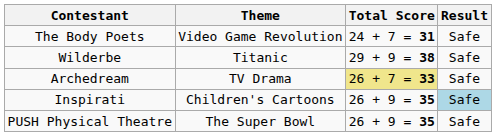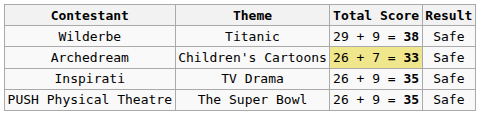- row: The Body Poets | Video Game Revolution | 24 + 7 = 31 | Safe
Archedream | Theme: TV Drama -> Children's Cartoons
Inspirati | Theme: Children's Cartoons -> TV Drama
Inspirati | Result: lightblue background -> no background
